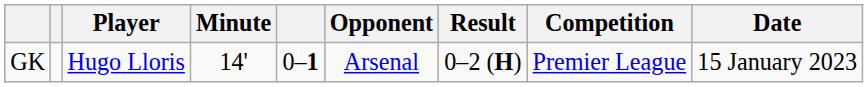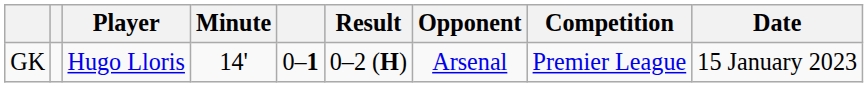columns swapped: Result <-> Opponent
